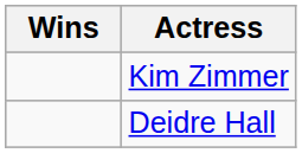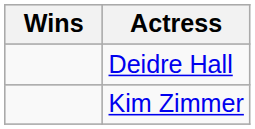rows swapped: Deidre Hall <-> Kim Zimmer
